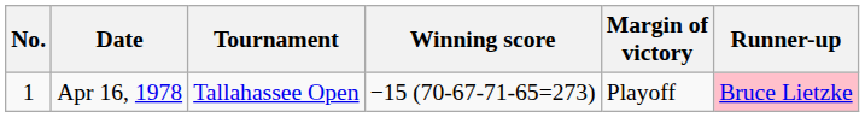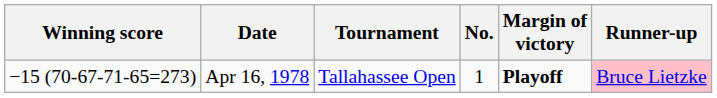columns swapped: No. <-> Winning score
Apr 16, 1978 | Margin of victory: normal -> bold
